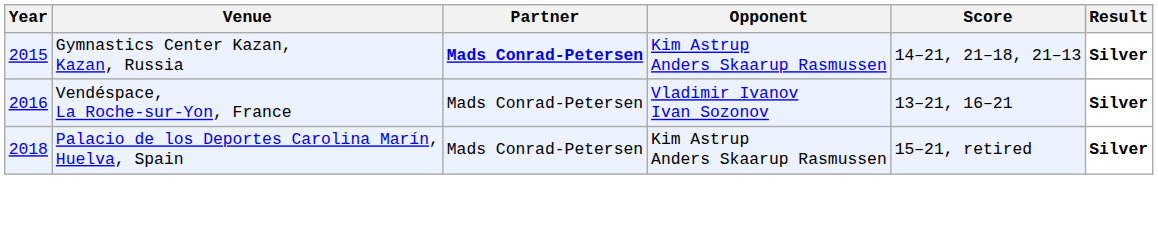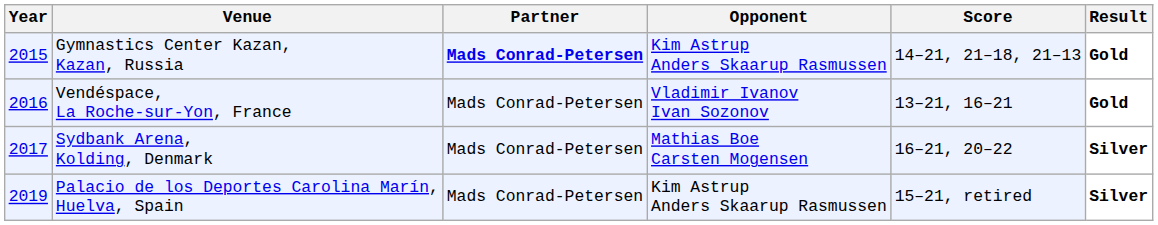Gymnastics Center Kazan, Kazan, Russia | Result: Silver -> Gold
Vendéspace, La Roche-sur-Yon, France | Result: Silver -> Gold
+ row: 2017 | Sydbank Arena, Kolding, Denmark | Mads Conrad-Petersen | Mathias Boe Carsten Mogensen | 16–21, 20–22 | Silver
Palacio de los Deportes Carolina Marín, Huelva, Spain | Year: 2018 -> 2019
